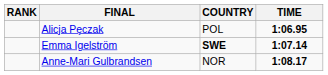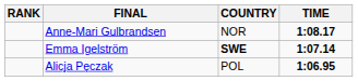rows swapped: Alicja Pęczak <-> Anne-Mari Gulbrandsen
